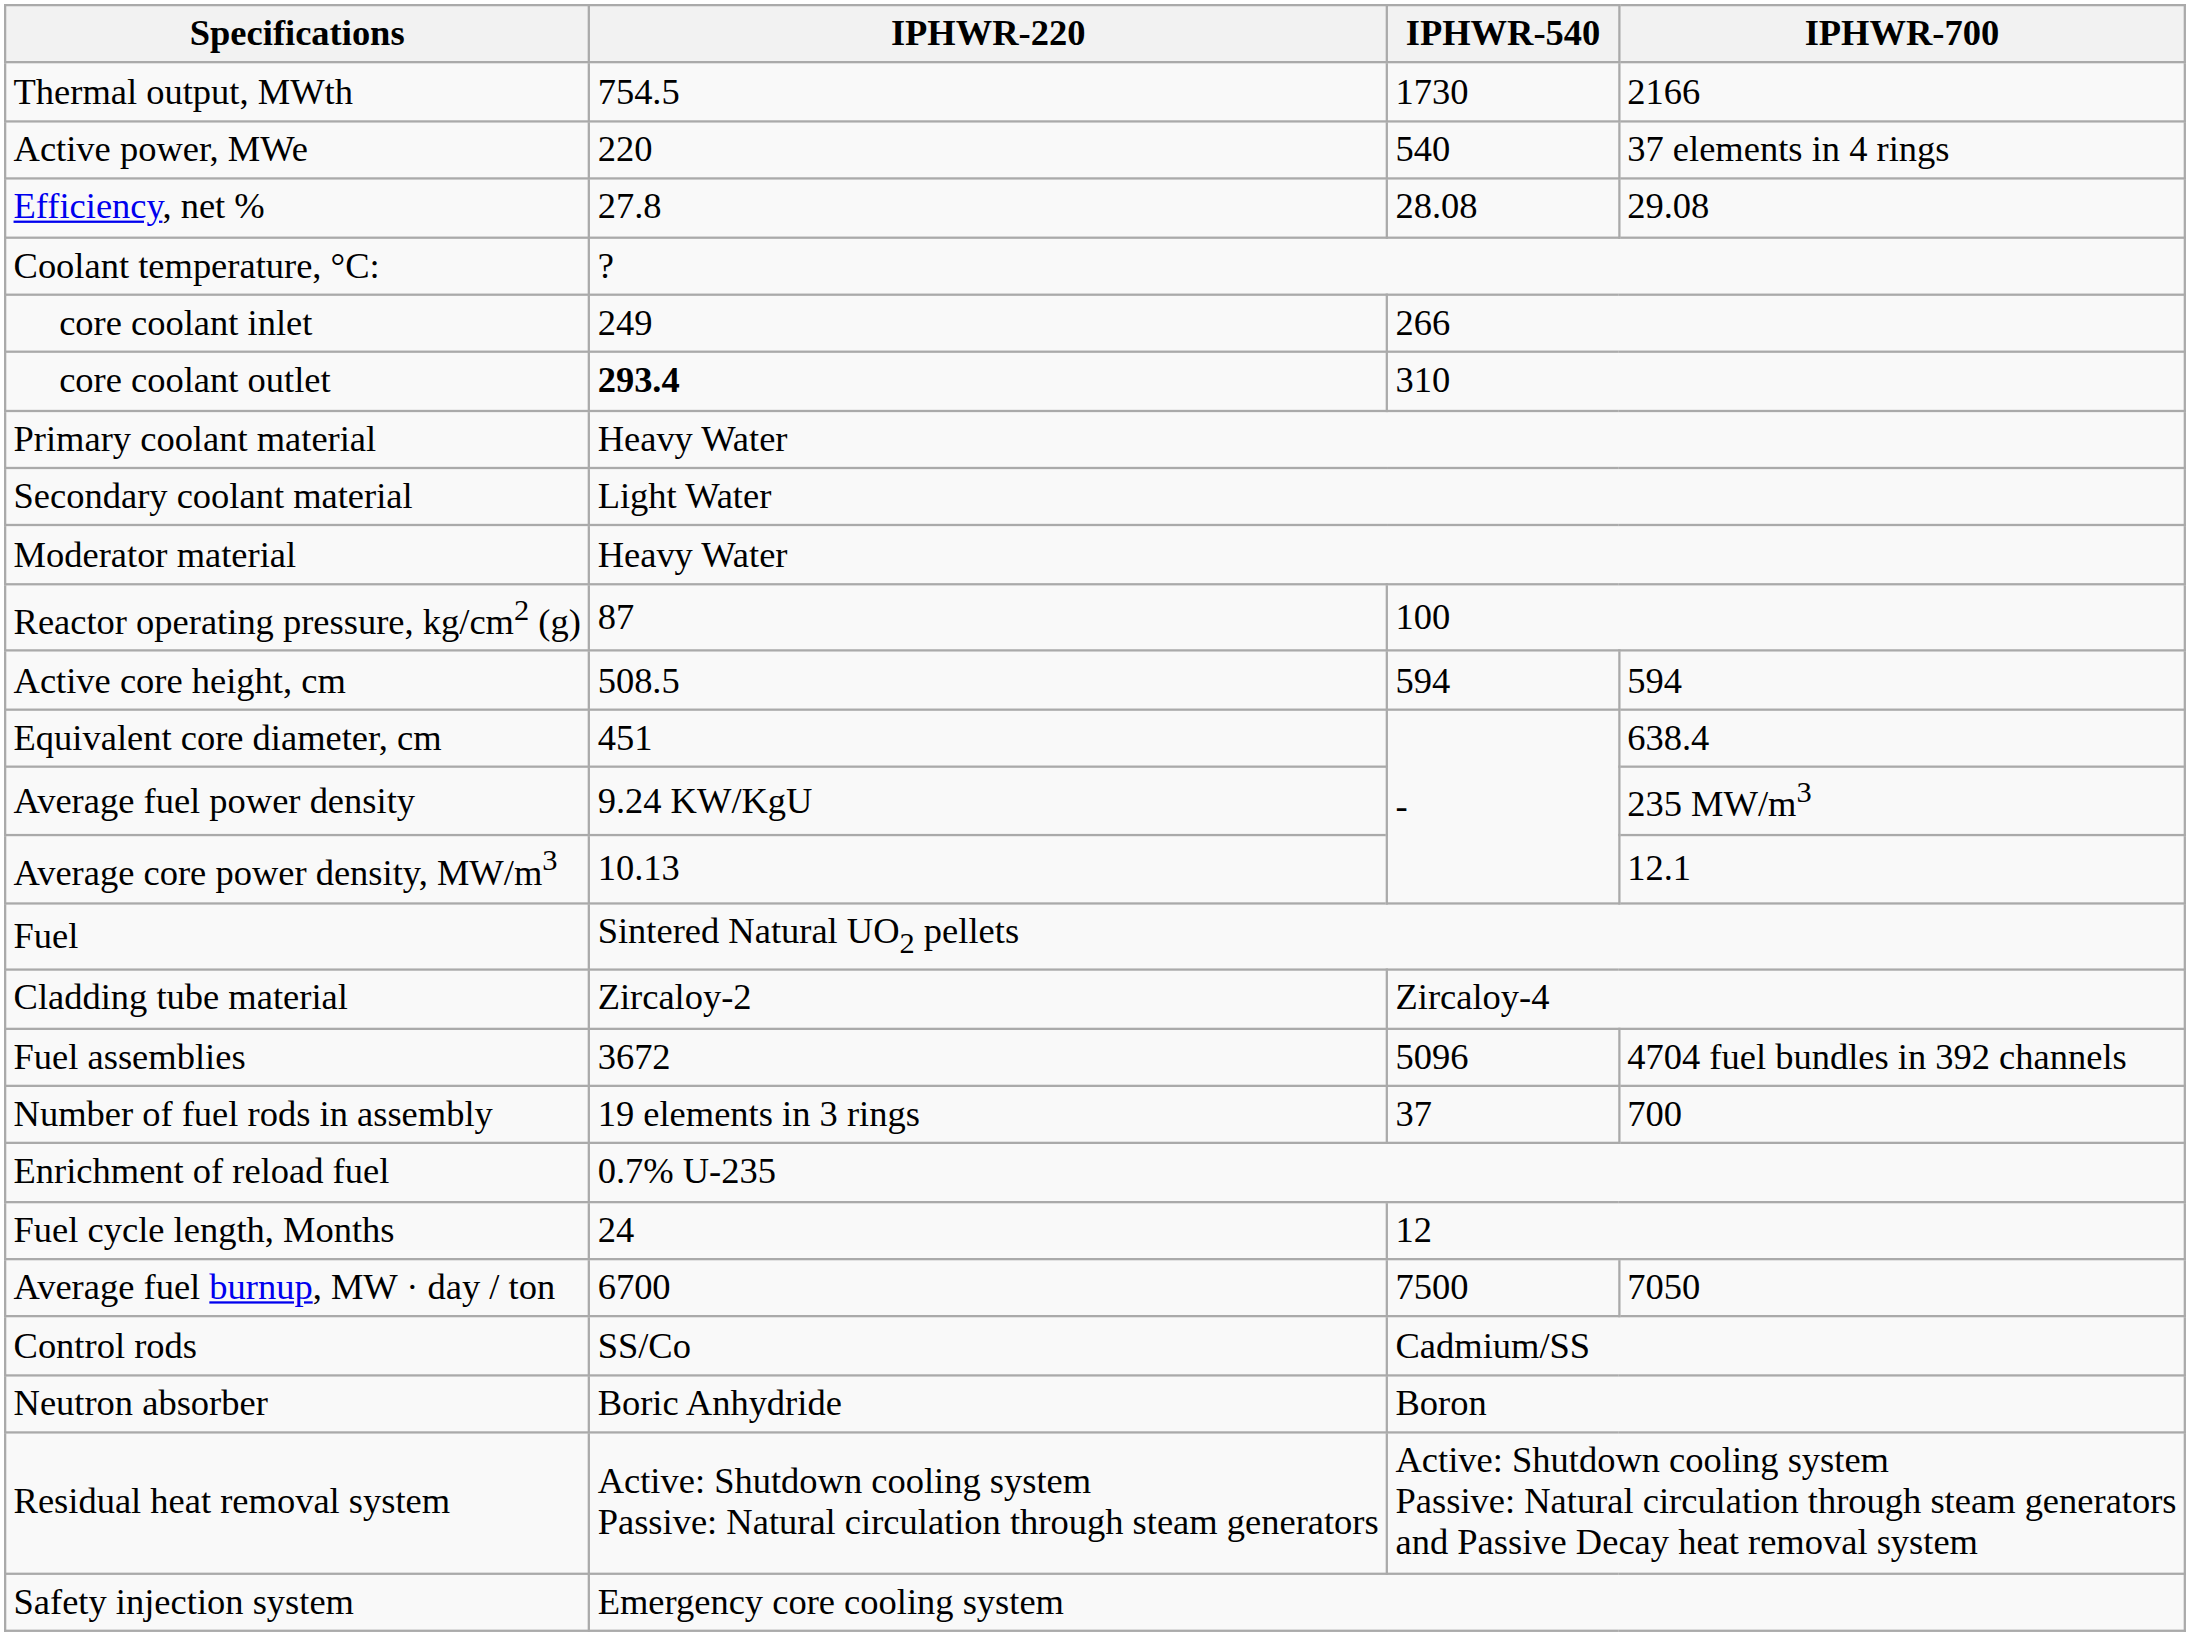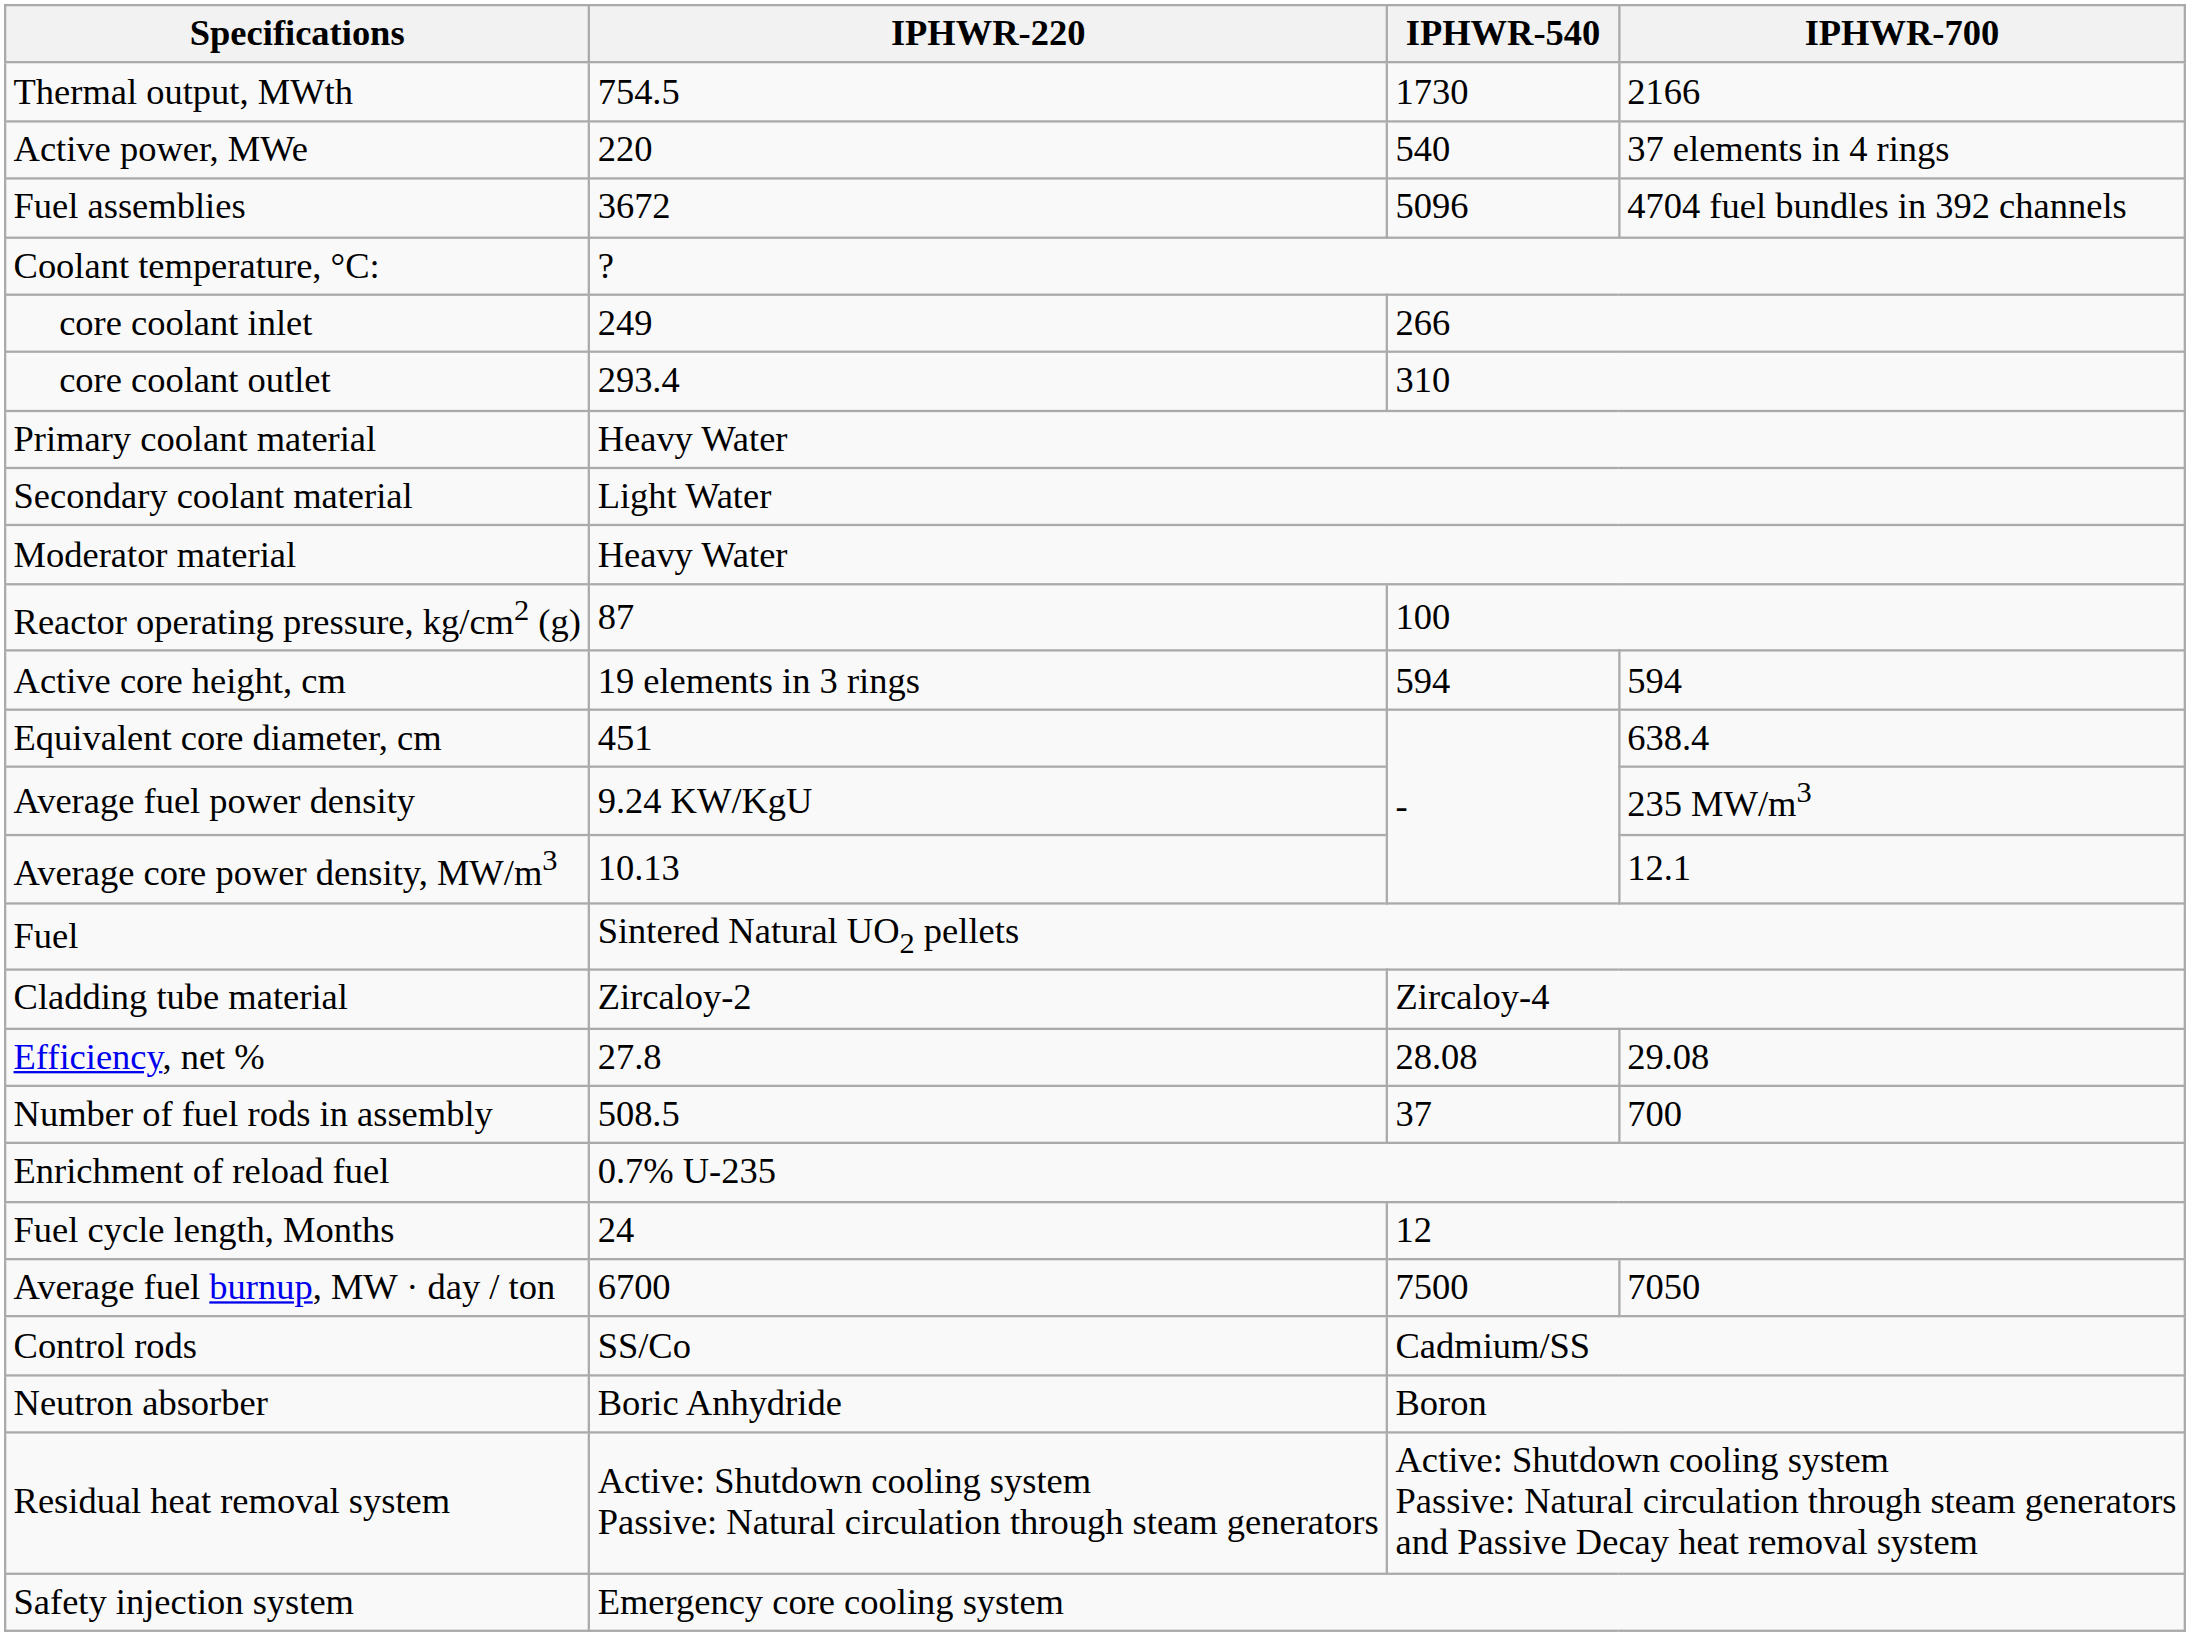rows swapped: Efficiency, net % <-> Fuel assemblies
core coolant outlet | IPHWR-220: bold -> normal
Active core height, cm | IPHWR-220: 508.5 -> 19 elements in 3 rings
Number of fuel rods in assembly | IPHWR-220: 19 elements in 3 rings -> 508.5
